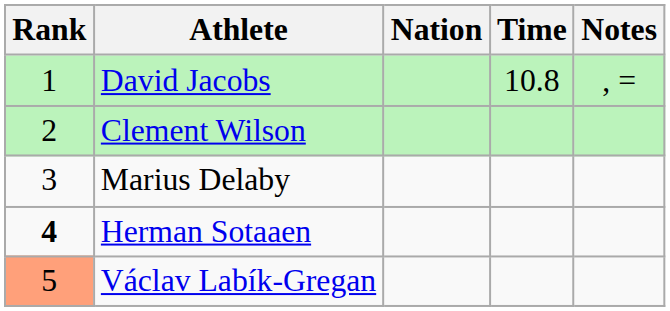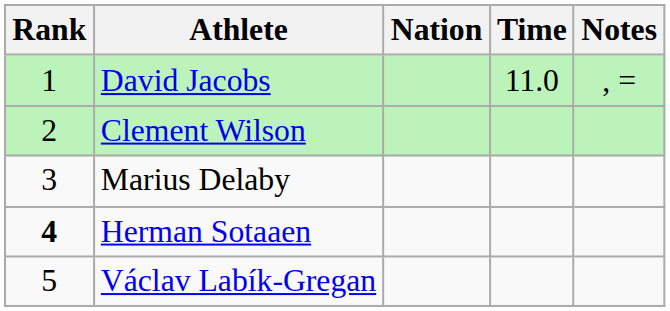David Jacobs | Time: 10.8 -> 11.0
Václav Labík-Gregan | Rank: lightsalmon background -> no background
